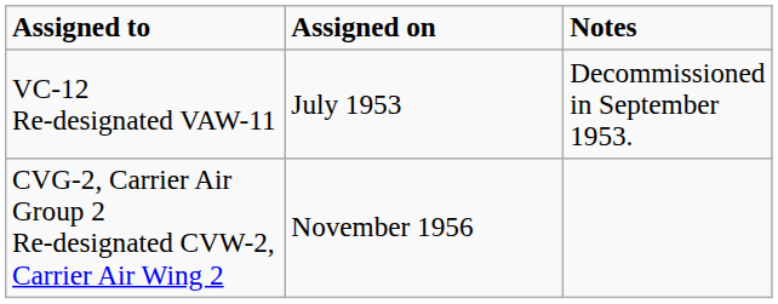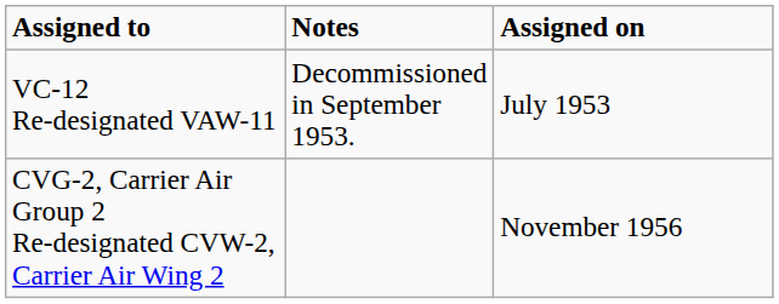columns swapped: Assigned on <-> Notes
